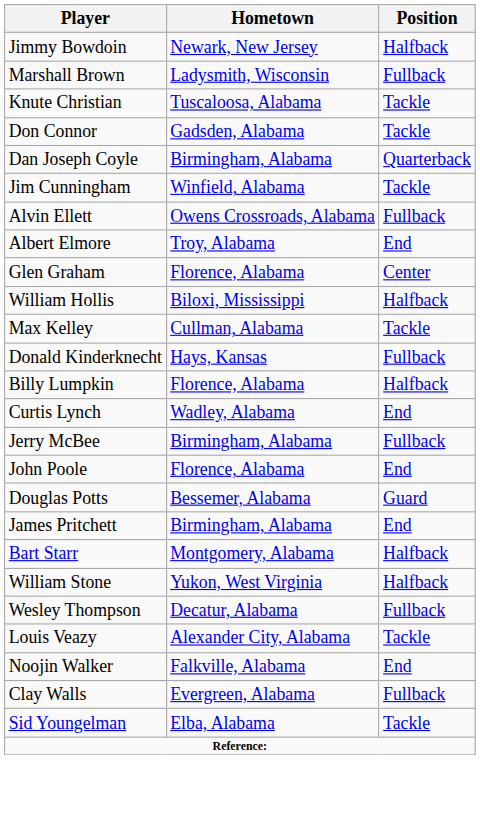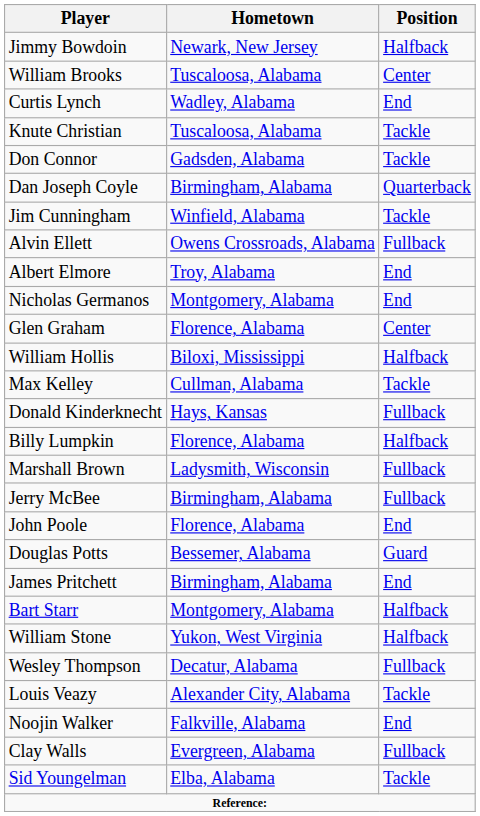+ row: William Brooks | Tuscaloosa, Alabama | Center
rows swapped: Marshall Brown <-> Curtis Lynch
+ row: Nicholas Germanos | Montgomery, Alabama | End
